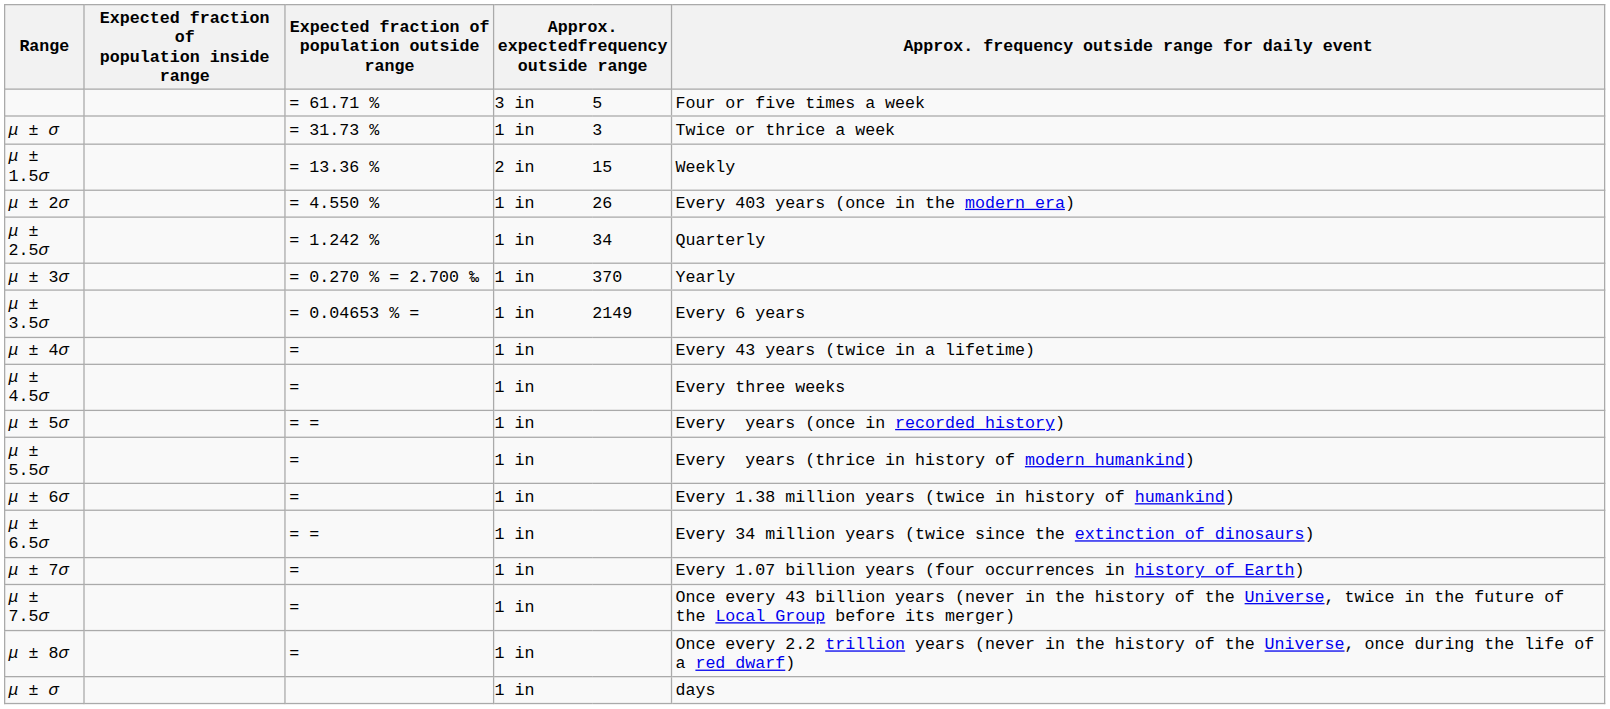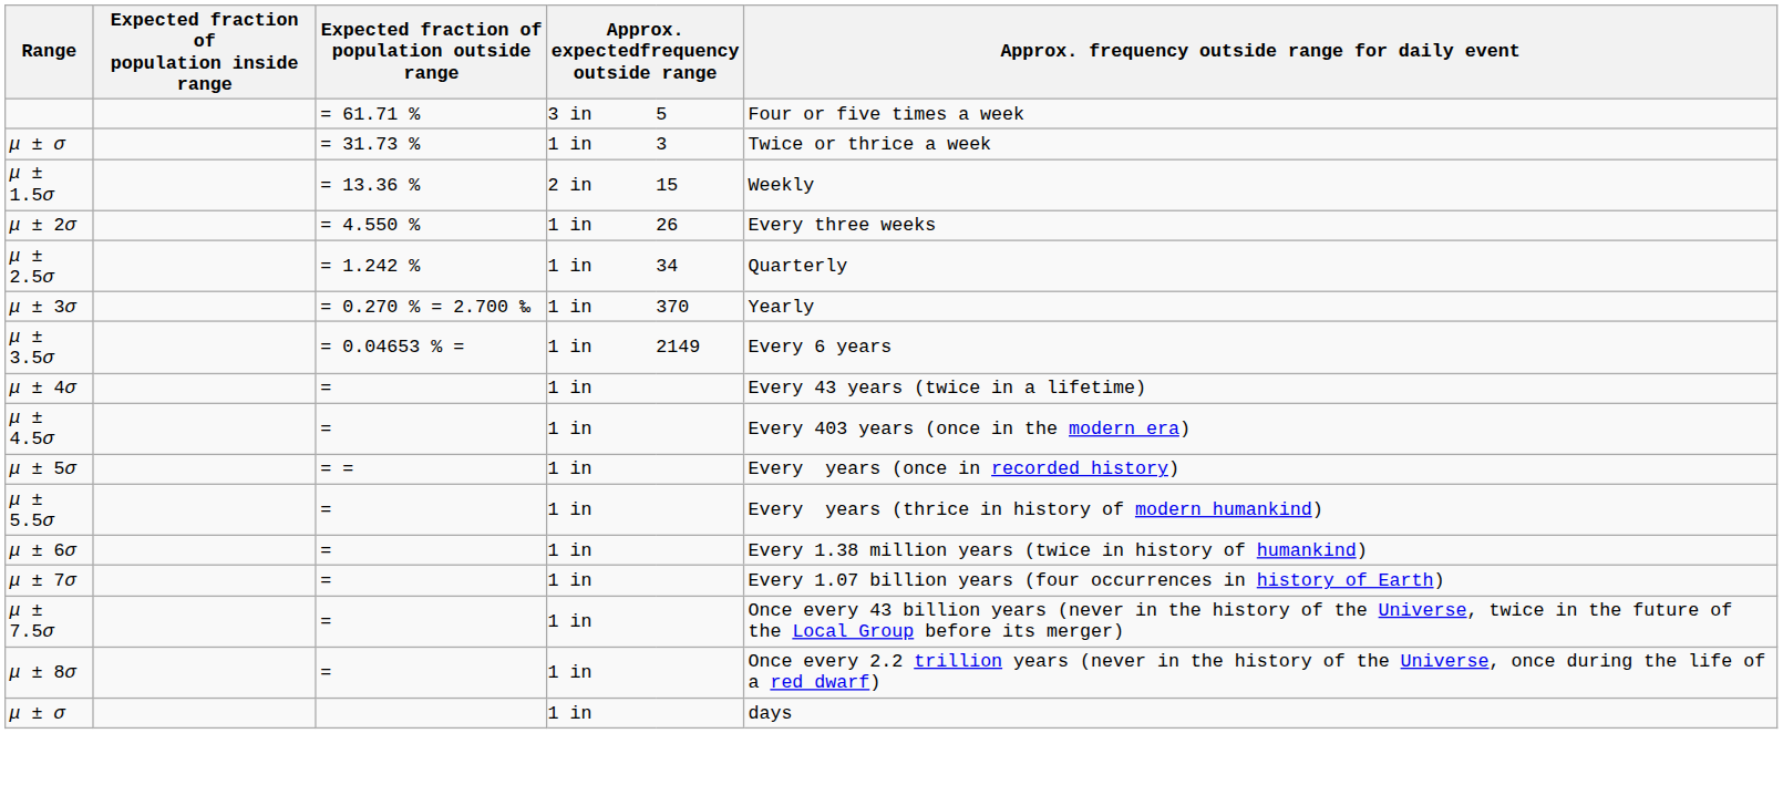μ ± 2σ | Approx. frequency outside range for daily event: Every 403 years (once in the modern era) -> Every three weeks
μ ± 4.5σ | Approx. frequency outside range for daily event: Every three weeks -> Every 403 years (once in the modern era)
- row: μ ± 6.5σ | = = | 1 in | Every 34 million years (twice since the extinction of dinosaurs)
